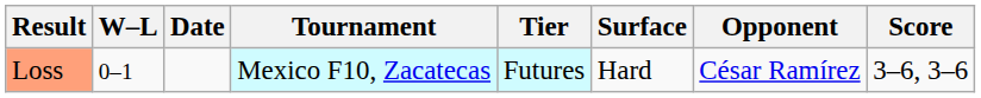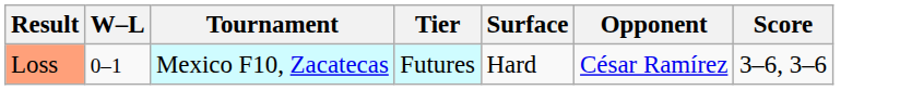- column: Date
